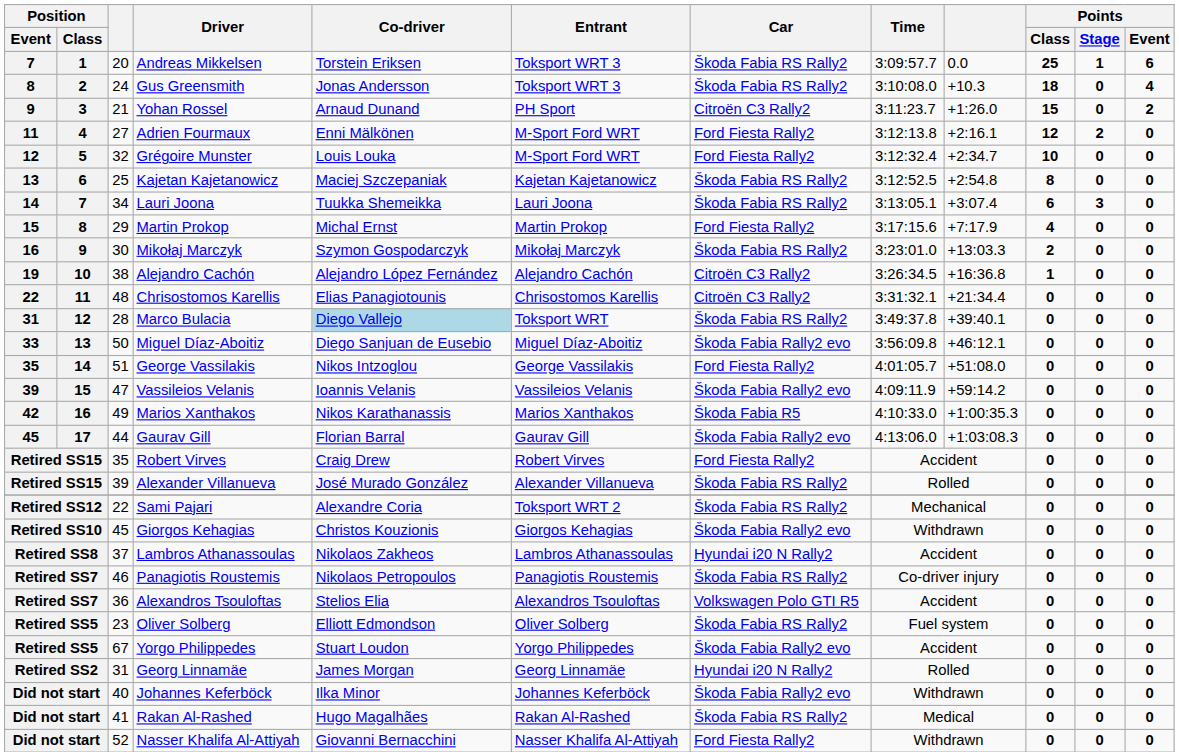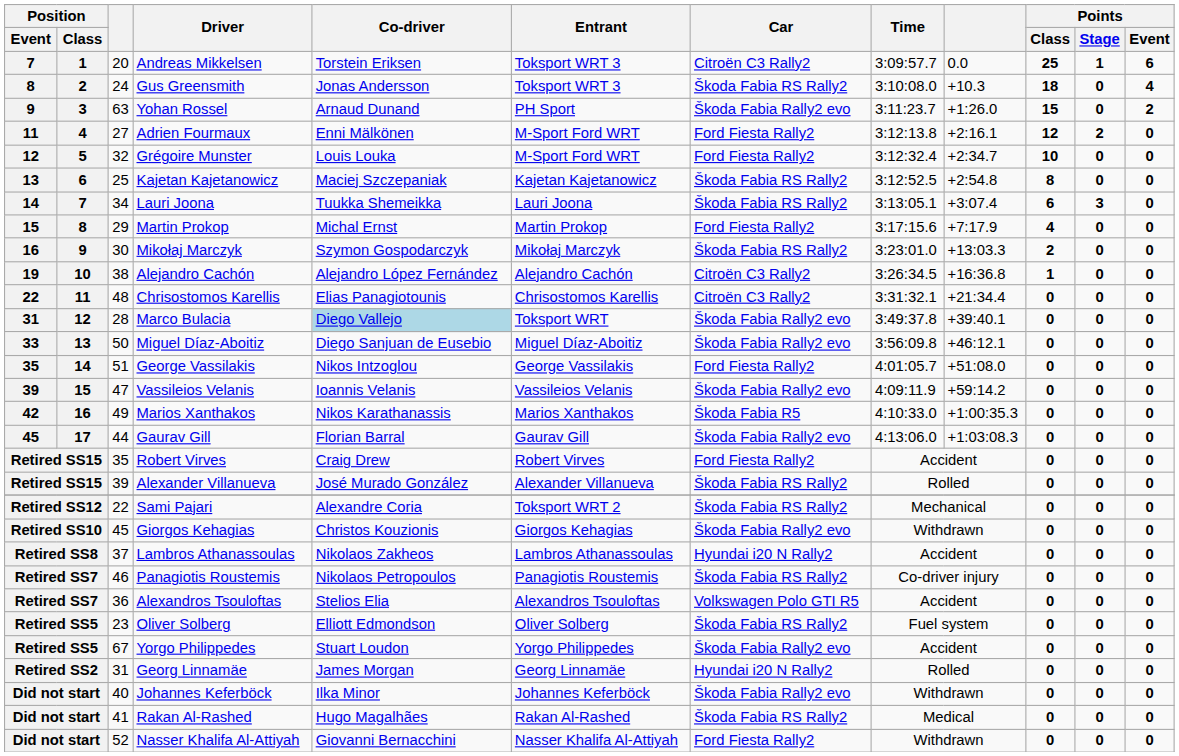Andreas Mikkelsen | Car: Škoda Fabia RS Rally2 -> Citroën C3 Rally2
Yohan Rossel | column 3: 21 -> 63
Yohan Rossel | Car: Citroën C3 Rally2 -> Škoda Fabia Rally2 evo
Marco Bulacia | Car: Škoda Fabia RS Rally2 -> Škoda Fabia Rally2 evo
